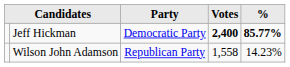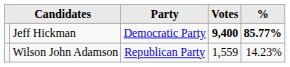Jeff Hickman | Votes: 2,400 -> 9,400
Wilson John Adamson | Votes: 1,558 -> 1,559
